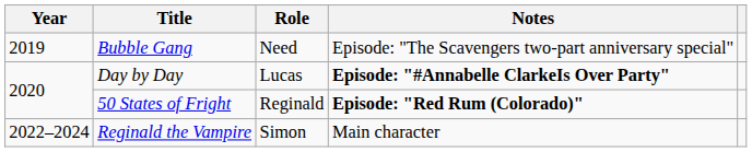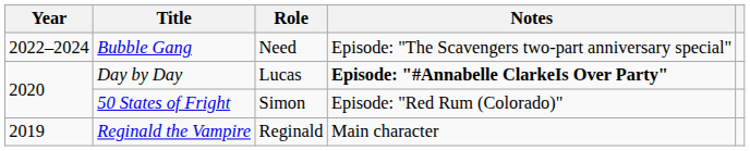Bubble Gang | Year: 2019 -> 2022–2024
50 States of Fright | Role: Reginald -> Simon
50 States of Fright | Notes: bold -> normal
Reginald the Vampire | Year: 2022–2024 -> 2019
Reginald the Vampire | Role: Simon -> Reginald
